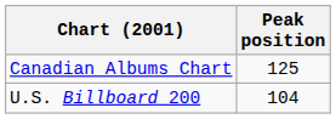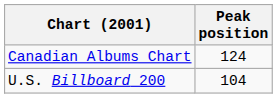Canadian Albums Chart | Peak position: 125 -> 124
